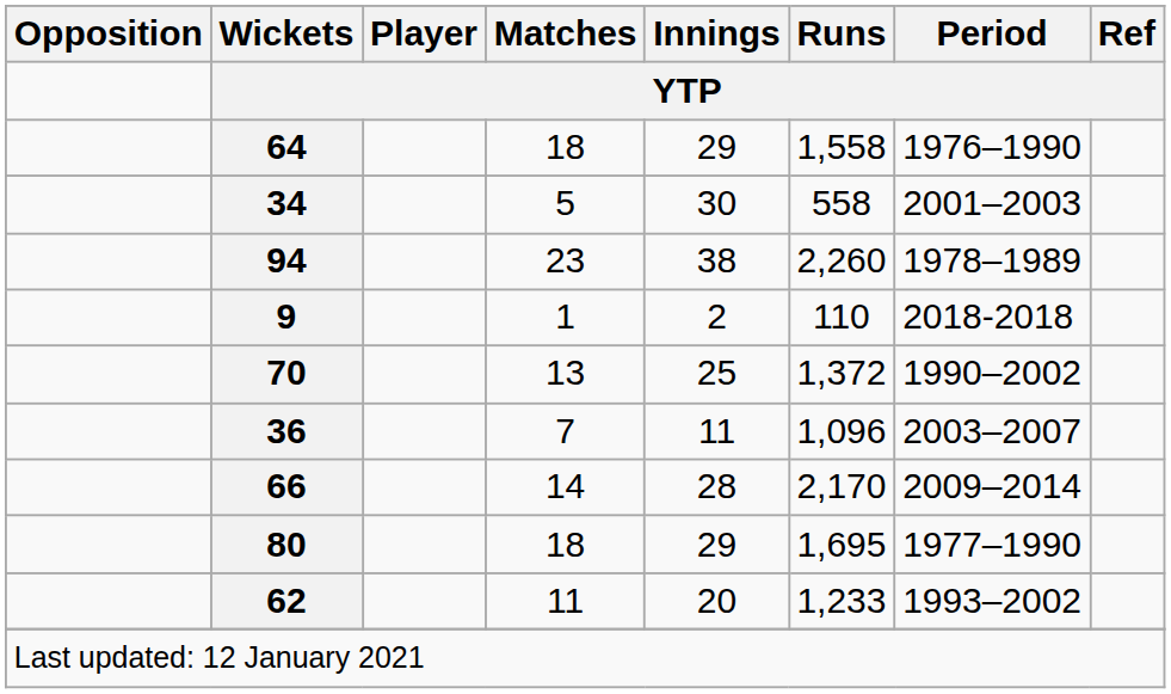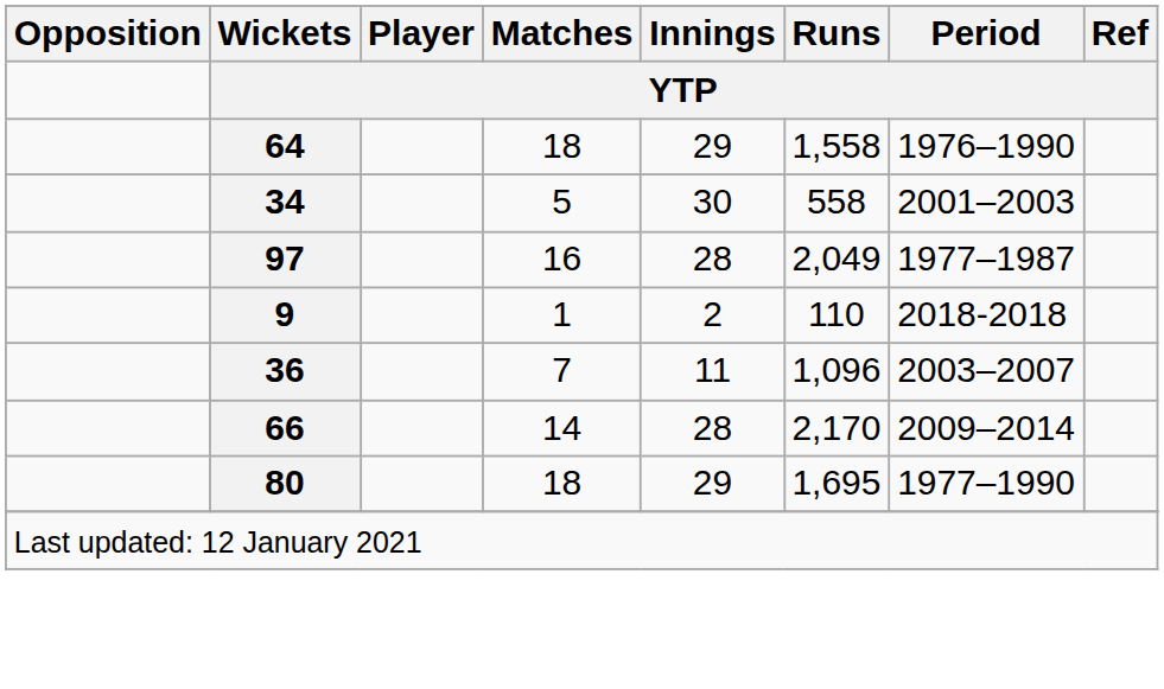+ row: 97 | 16 | 28 | 2,049 | 1977–1987
- row: 94 | 23 | 38 | 2,260 | 1978–1989
- row: 70 | 13 | 25 | 1,372 | 1990–2002
- row: 62 | 11 | 20 | 1,233 | 1993–2002
